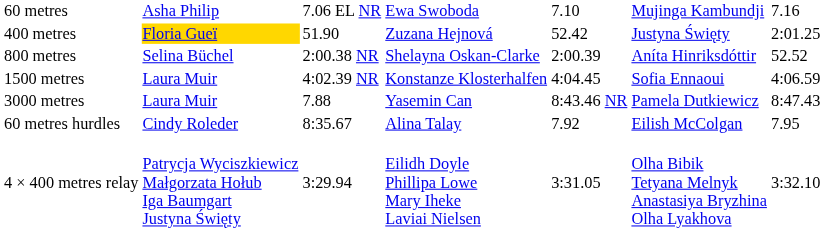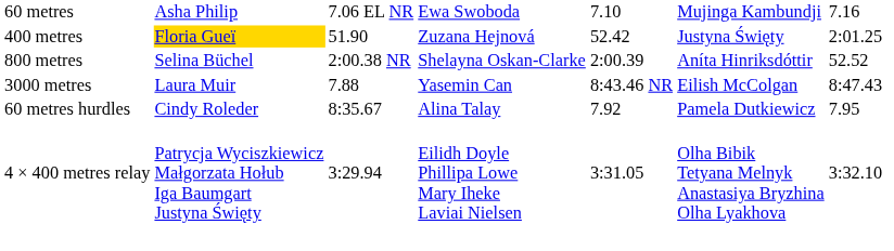- row: 1500 metres | Laura Muir | 4:02.39 NR | Konstanze Klosterhalfen | 4:04.45 | Sofia Ennaoui | 4:06.59
3000 metres | column 6: Pamela Dutkiewicz -> Eilish McColgan
60 metres hurdles | column 6: Eilish McColgan -> Pamela Dutkiewicz
